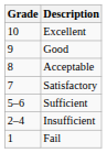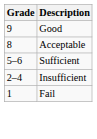- row: 10 | Excellent
- row: 7 | Satisfactory
